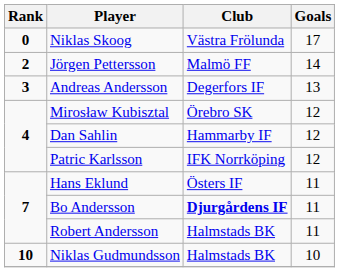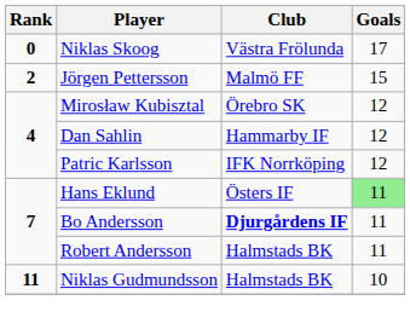Jörgen Pettersson | Goals: 14 -> 15
- row: 3 | Andreas Andersson | Degerfors IF | 13
Hans Eklund | Goals: no background -> lightgreen background
Niklas Gudmundsson | Rank: 10 -> 11
